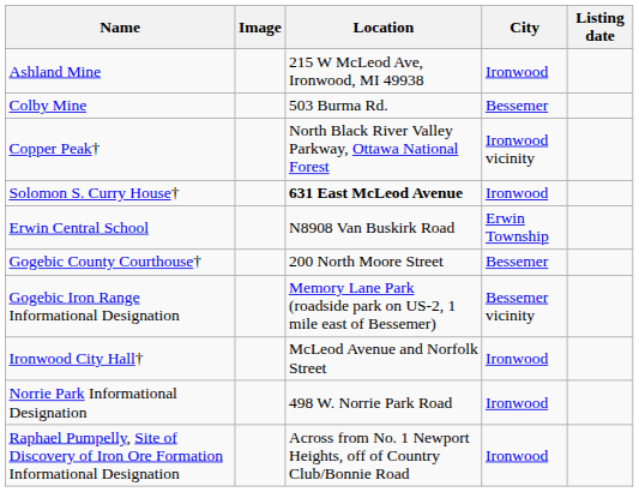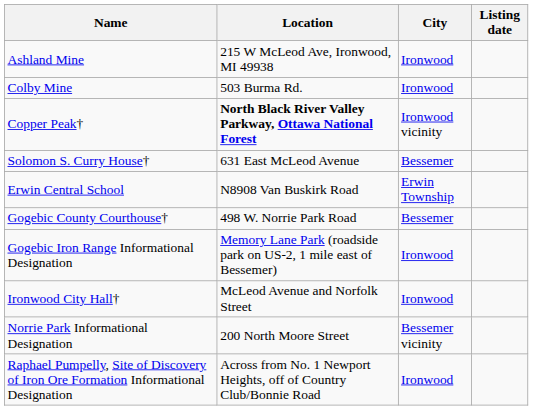- column: Image
Colby Mine | City: Bessemer -> Ironwood
Copper Peak† | Location: normal -> bold
Solomon S. Curry House† | Location: bold -> normal
Solomon S. Curry House† | City: Ironwood -> Bessemer
Gogebic County Courthouse† | Location: 200 North Moore Street -> 498 W. Norrie Park Road
Gogebic Iron Range Informational Designation | City: Bessemer vicinity -> Ironwood
Norrie Park Informational Designation | Location: 498 W. Norrie Park Road -> 200 North Moore Street
Norrie Park Informational Designation | City: Ironwood -> Bessemer vicinity
